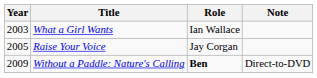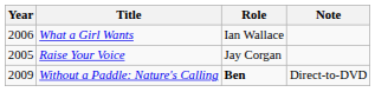What a Girl Wants | Year: 2003 -> 2006
